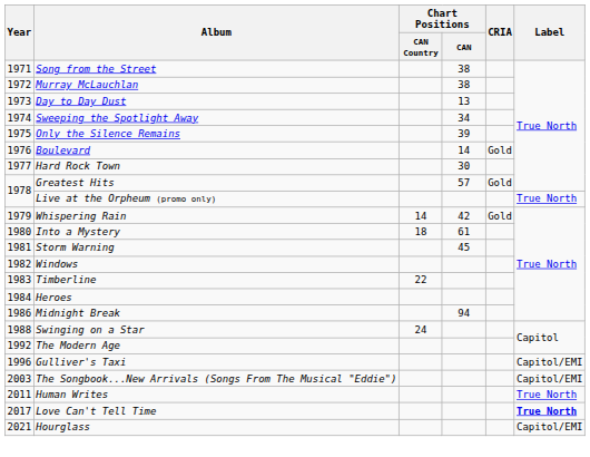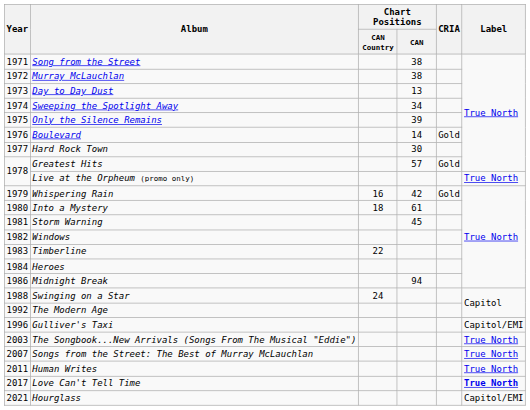Whispering Rain | Chart Positions / CAN Country: 14 -> 16
The Songbook...New Arrivals (Songs From The Musical "Eddie") | Label: Capitol/EMI -> True North
+ row: 2007 | Songs from the Street: The Best of Murray McLauchlan | True North
